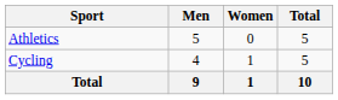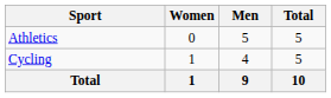columns swapped: Men <-> Women
